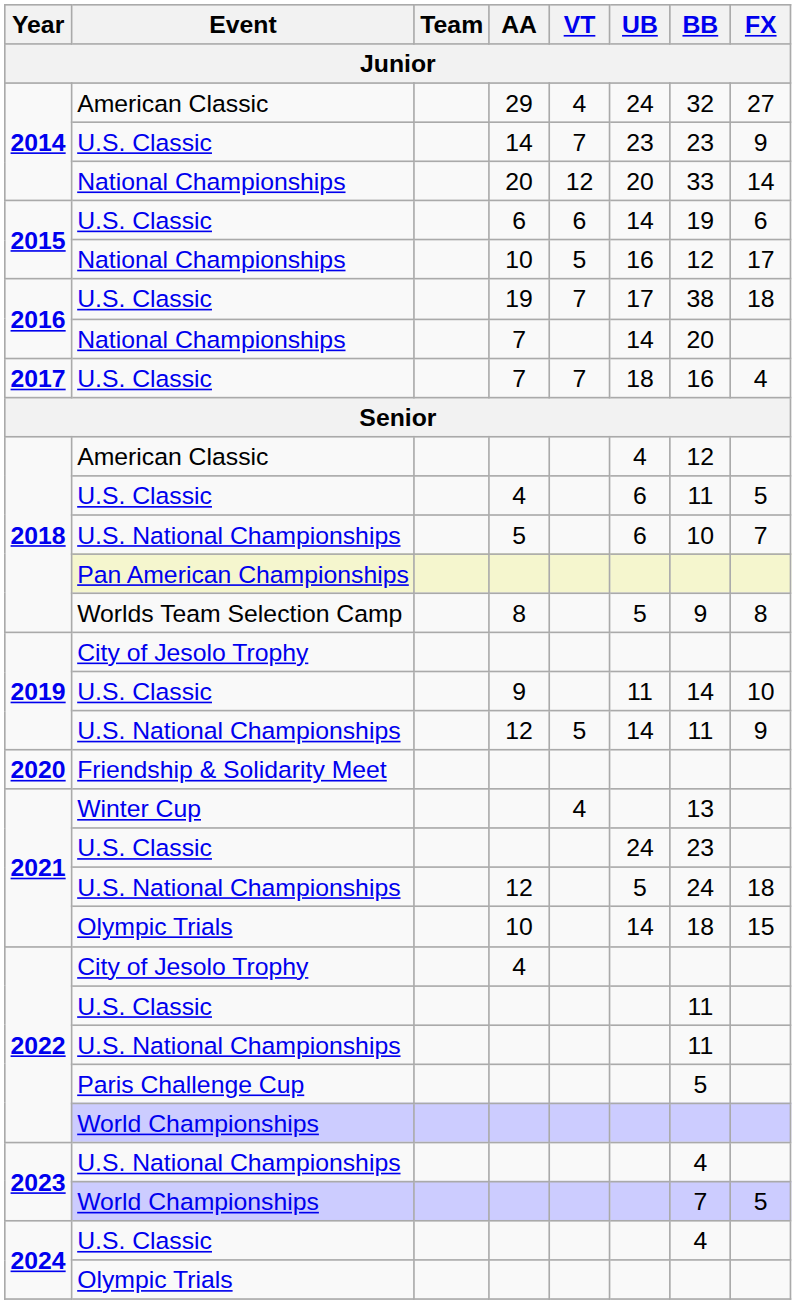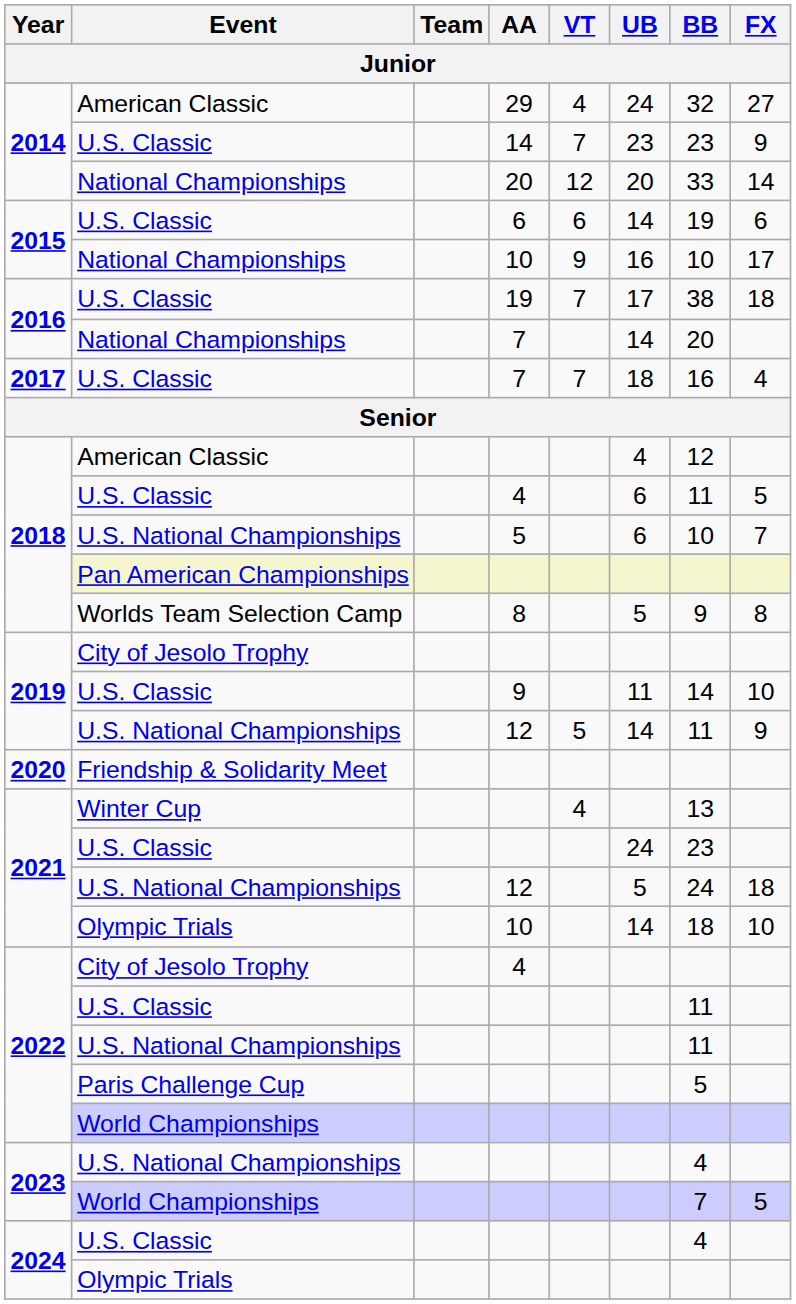National Championships / 10 | VT: 5 -> 9
National Championships / 10 | BB: 12 -> 10
Olympic Trials / 10 | FX: 15 -> 10
